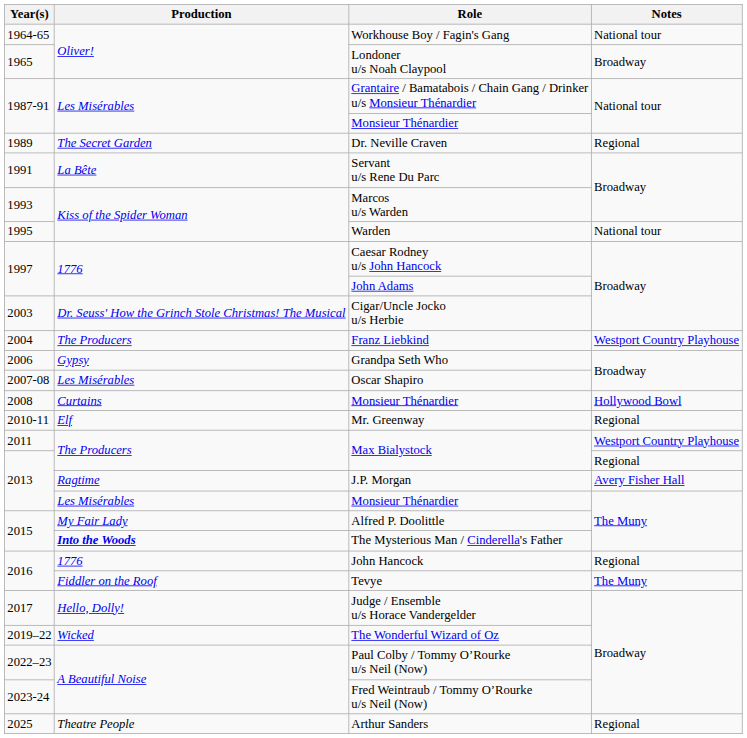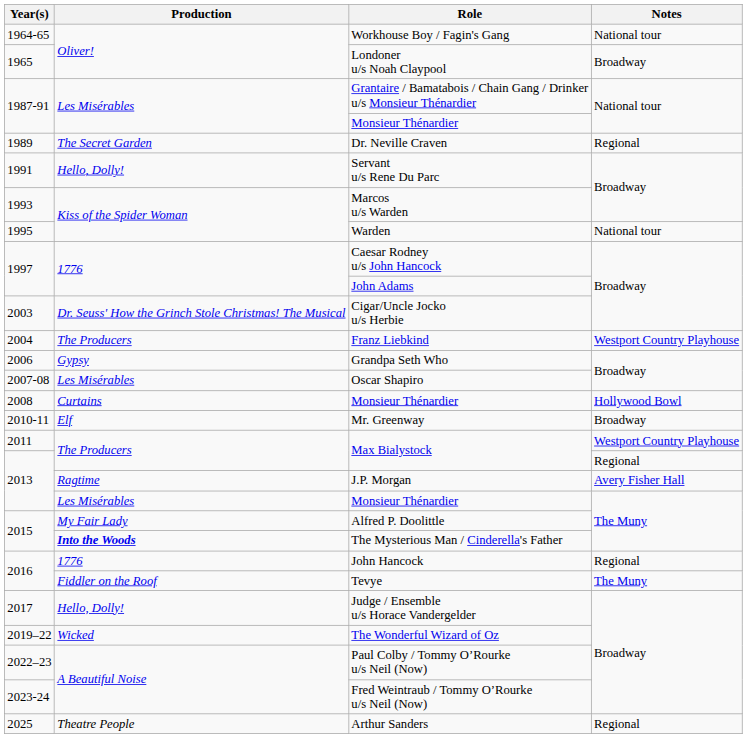Servant u/s Rene Du Parc | Production: La Bête -> Hello, Dolly!
Mr. Greenway | Notes: Regional -> Broadway
